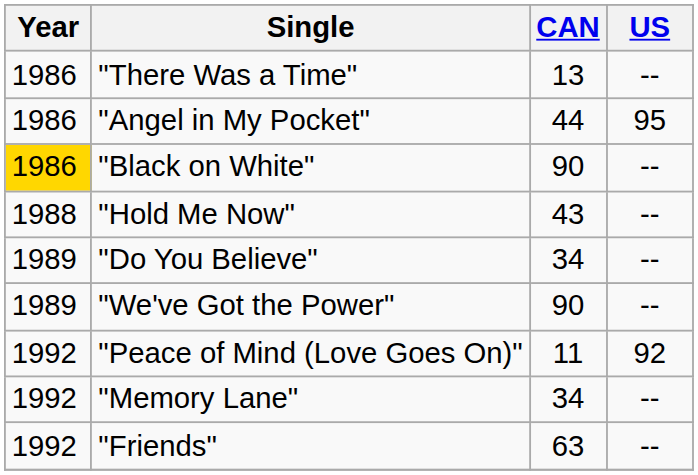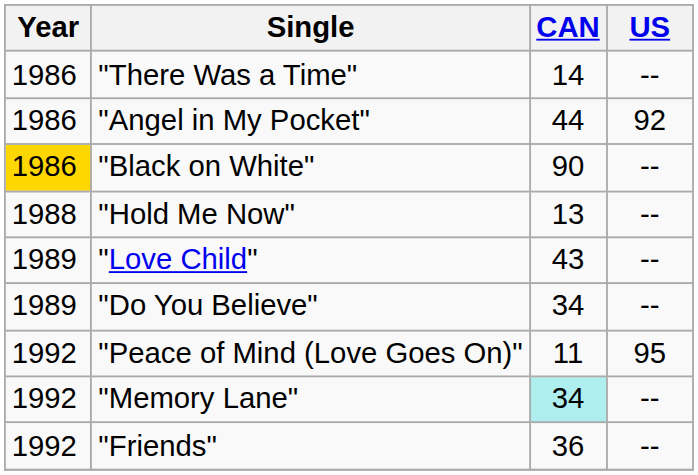"There Was a Time" | CAN: 13 -> 14
"Angel in My Pocket" | US: 95 -> 92
"Hold Me Now" | CAN: 43 -> 13
+ row: 1989 | "Love Child" | 43 | --
- row: 1989 | "We've Got the Power" | 90 | --
"Peace of Mind (Love Goes On)" | US: 92 -> 95
"Memory Lane" | CAN: no background -> paleturquoise background
"Friends" | CAN: 63 -> 36
